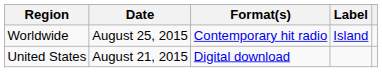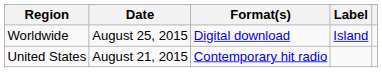Worldwide | Format(s): Contemporary hit radio -> Digital download
United States | Format(s): Digital download -> Contemporary hit radio
